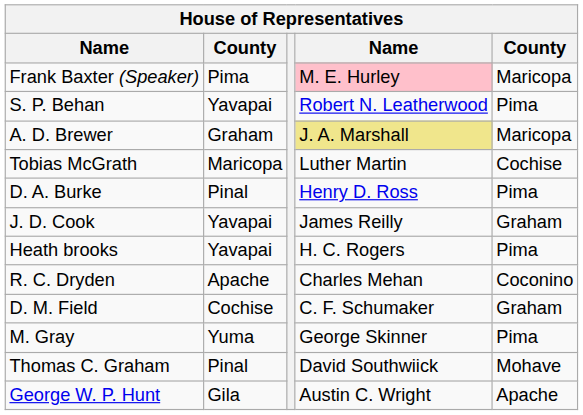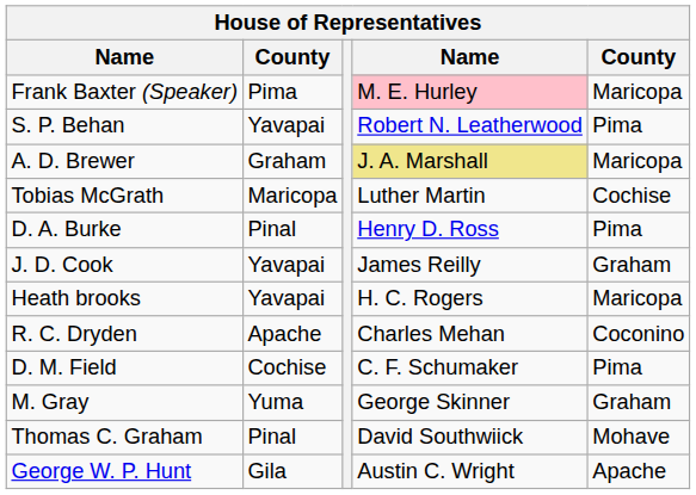Heath brooks | column 5: Pima -> Maricopa
D. M. Field | column 5: Graham -> Pima
M. Gray | column 5: Pima -> Graham
